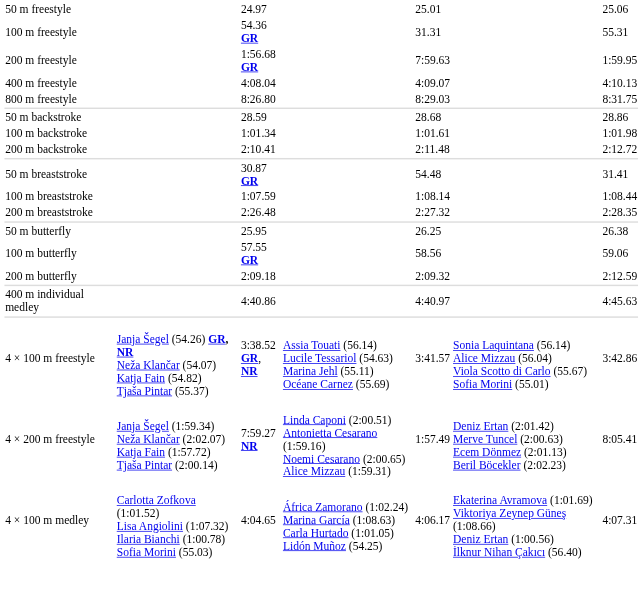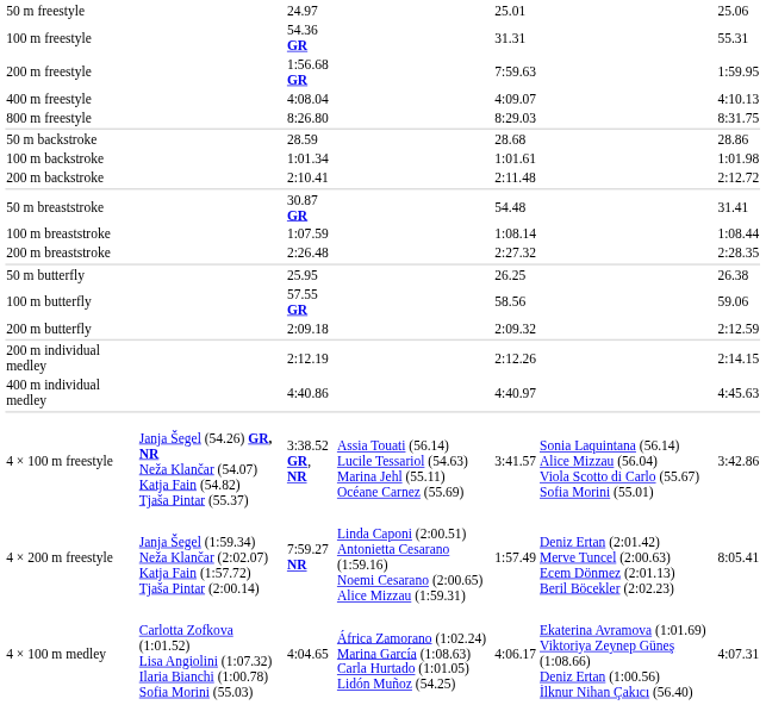+ row: 200 m individual medley | 2:12.19 | 2:12.26 | 2:14.15
